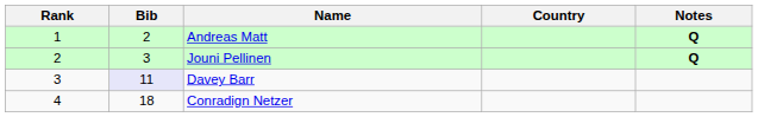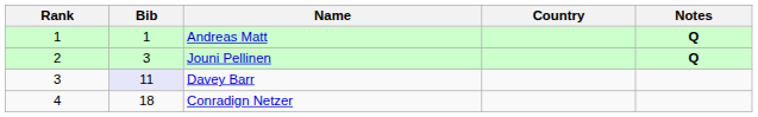Andreas Matt | Bib: 2 -> 1
